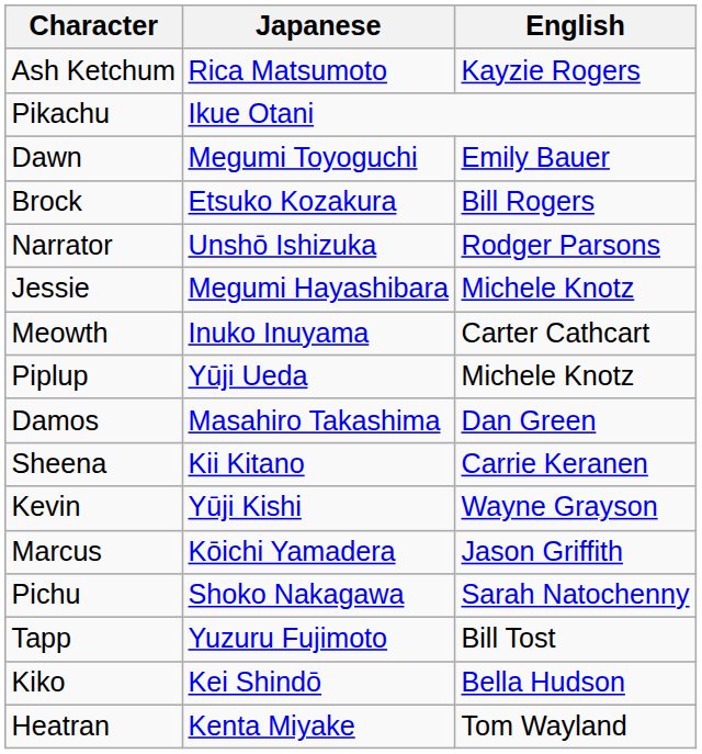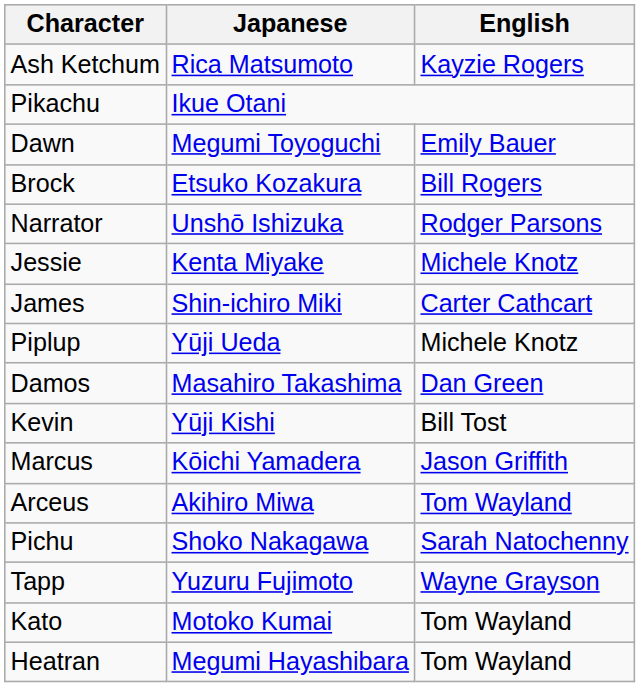Jessie | Japanese: Megumi Hayashibara -> Kenta Miyake
+ row: James | Shin-ichiro Miki | Carter Cathcart
- row: Meowth | Inuko Inuyama | Carter Cathcart
- row: Sheena | Kii Kitano | Carrie Keranen
Kevin | English: Wayne Grayson -> Bill Tost
+ row: Arceus | Akihiro Miwa | Tom Wayland
Tapp | English: Bill Tost -> Wayne Grayson
+ row: Kato | Motoko Kumai | Tom Wayland
- row: Kiko | Kei Shindō | Bella Hudson
Heatran | Japanese: Kenta Miyake -> Megumi Hayashibara
